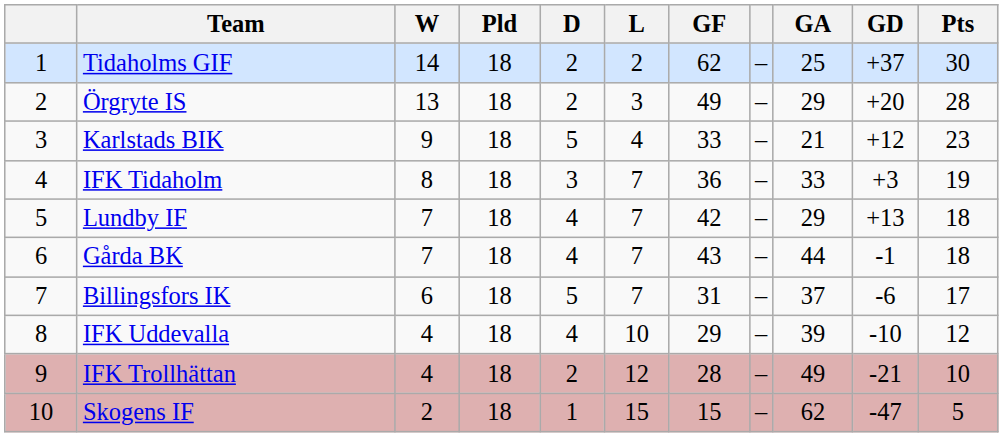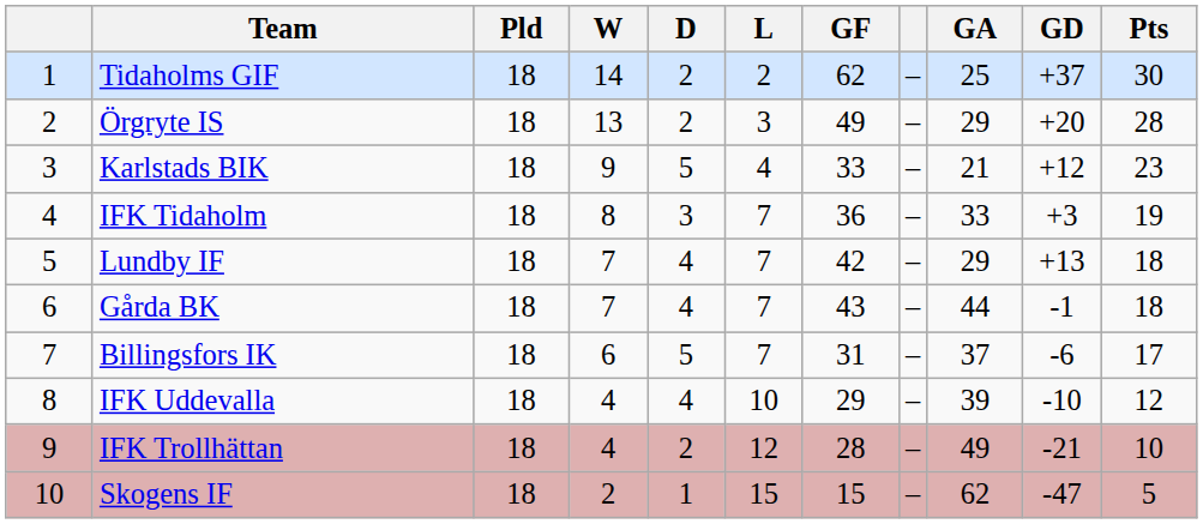columns swapped: Pld <-> W
